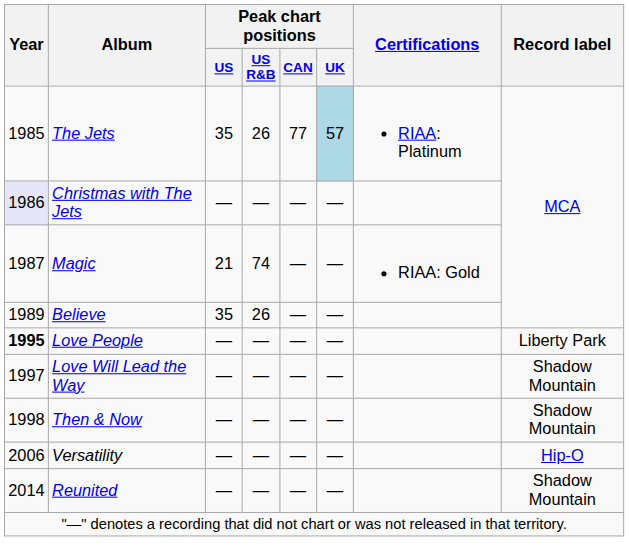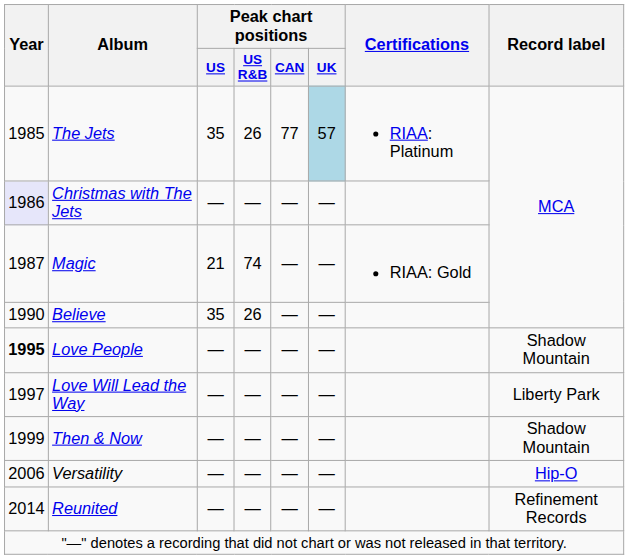Believe | Year: 1989 -> 1990
Love People | Record label: Liberty Park -> Shadow Mountain
Love Will Lead the Way | Record label: Shadow Mountain -> Liberty Park
Then & Now | Year: 1998 -> 1999
Reunited | Record label: Shadow Mountain -> Refinement Records
